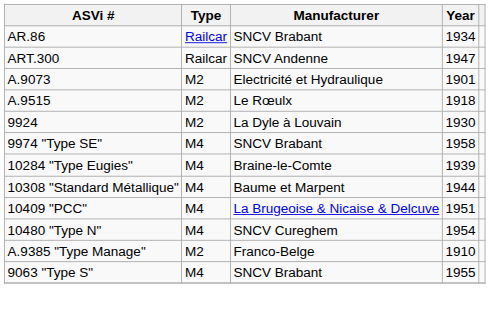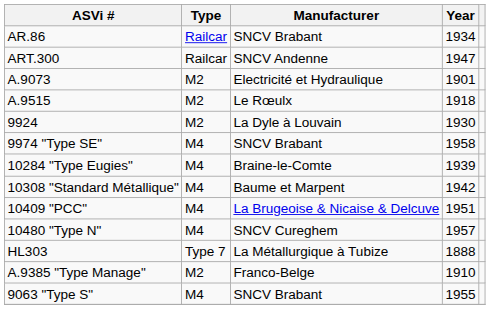10308 "Standard Métallique" | Year: 1944 -> 1942
10480 "Type N" | Year: 1954 -> 1957
+ row: HL303 | Type 7 | La Métallurgique à Tubize | 1888
